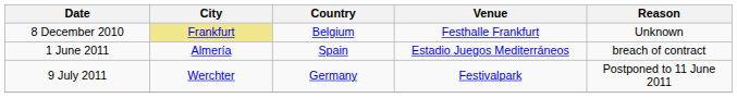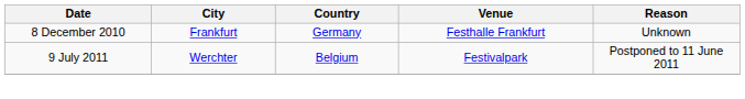8 December 2010 | City: khaki background -> no background
8 December 2010 | Country: Belgium -> Germany
- row: 1 June 2011 | Almería | Spain | Estadio Juegos Mediterráneos | breach of contract
9 July 2011 | Country: Germany -> Belgium
